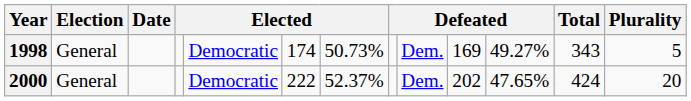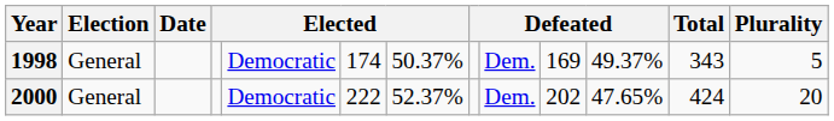1998 | column 7: 50.73% -> 50.37%
1998 | column 11: 49.27% -> 49.37%
